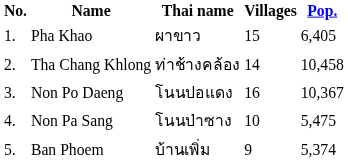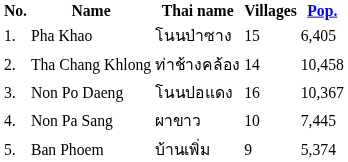Pha Khao | Thai name: ผาขาว -> โนนป่าซาง
Non Pa Sang | Thai name: โนนป่าซาง -> ผาขาว
Non Pa Sang | Pop.: 5,475 -> 7,445
